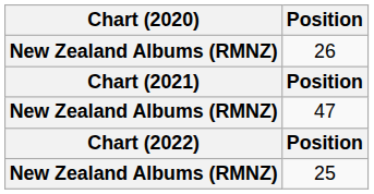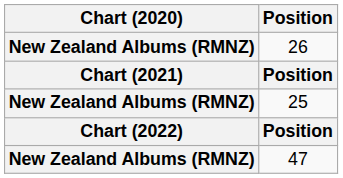rows swapped: 25 <-> 47
